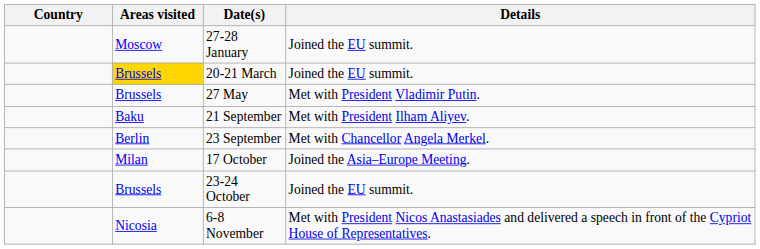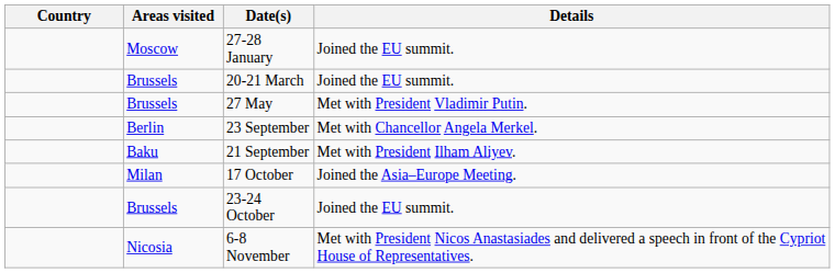20-21 March | Areas visited: gold background -> no background
rows swapped: 21 September <-> 23 September
